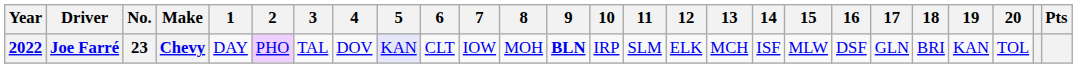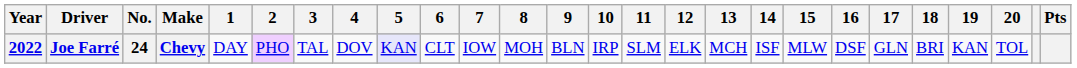Joe Farré | No.: 23 -> 24
Joe Farré | 9: bold -> normal
